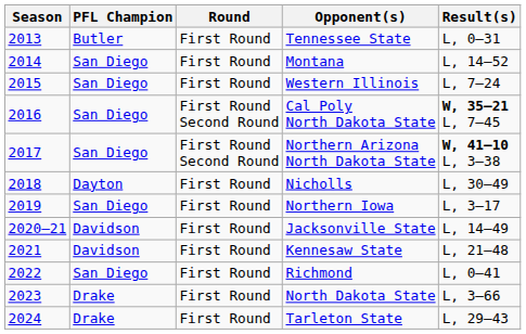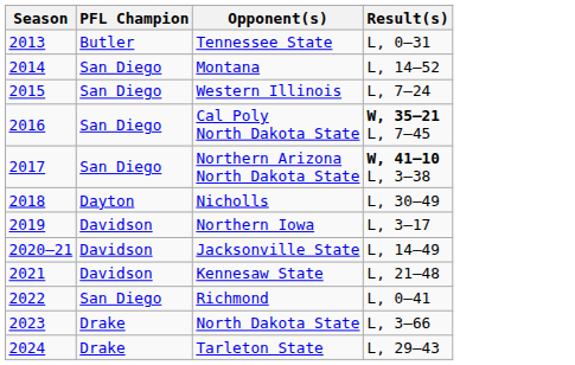- column: Round | First Round | First Round | First Round | First Round Second Round | First Round Second Round | First Round | First Round | First Round | First Round | First Round | First Round | First Round
Northern Iowa | PFL Champion: San Diego -> Davidson
